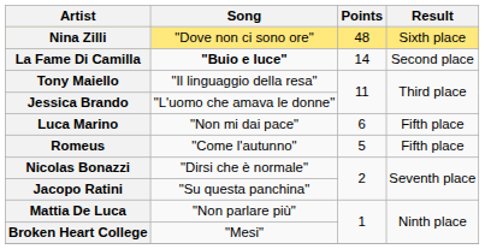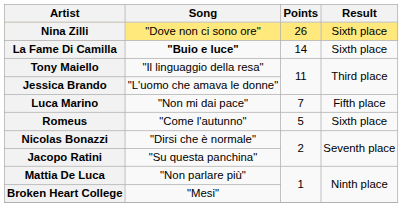Nina Zilli | Points: 48 -> 26
La Fame Di Camilla | Result: Second place -> Sixth place
Luca Marino | Points: 6 -> 7
Romeus | Result: Fifth place -> Sixth place
